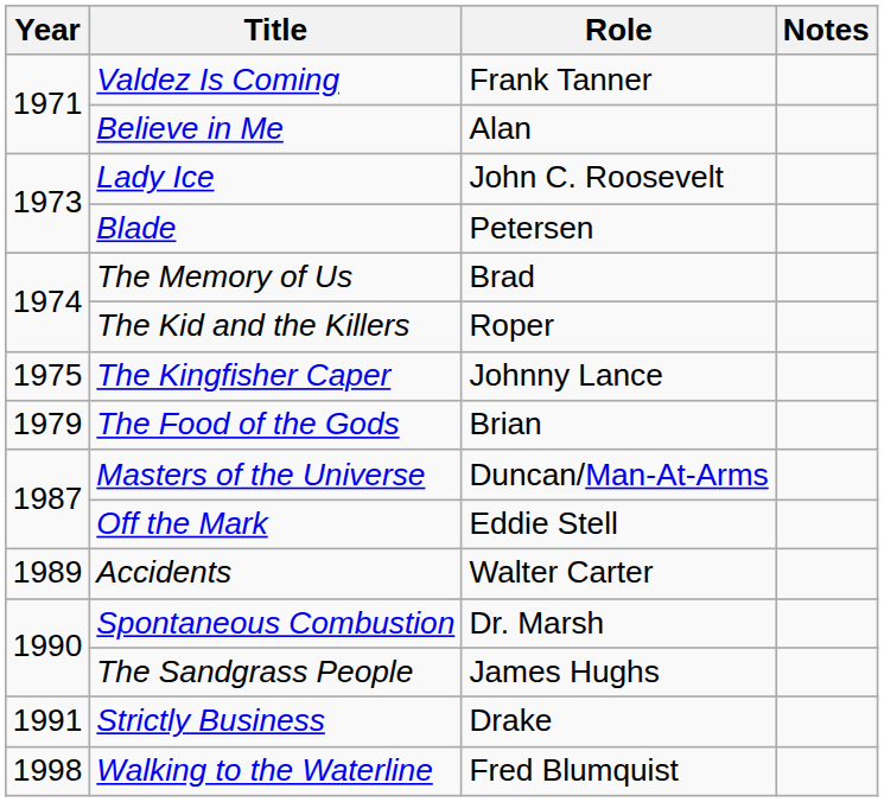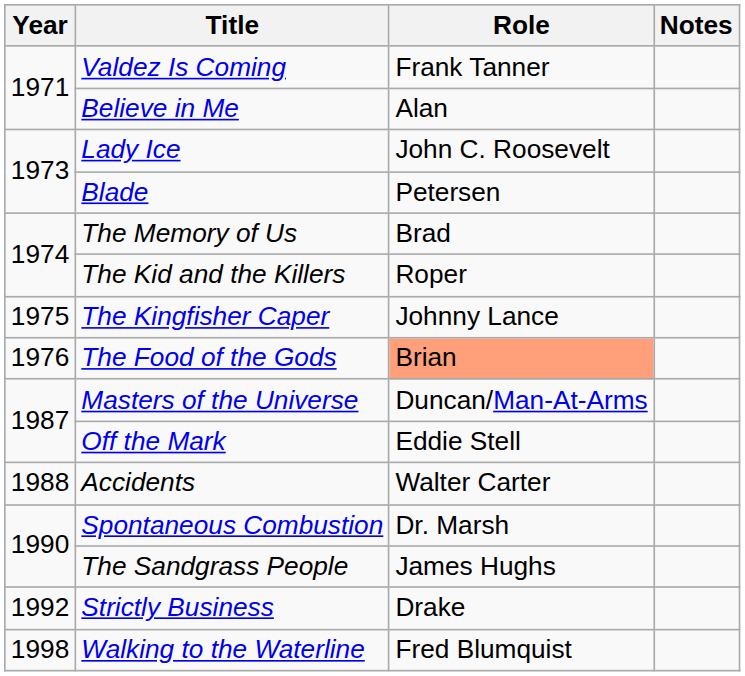The Food of the Gods | Year: 1979 -> 1976
The Food of the Gods | Role: no background -> lightsalmon background
Accidents | Year: 1989 -> 1988
Strictly Business | Year: 1991 -> 1992
